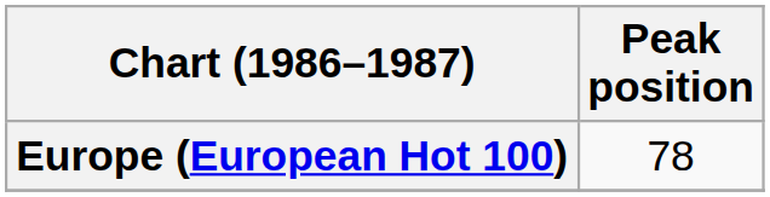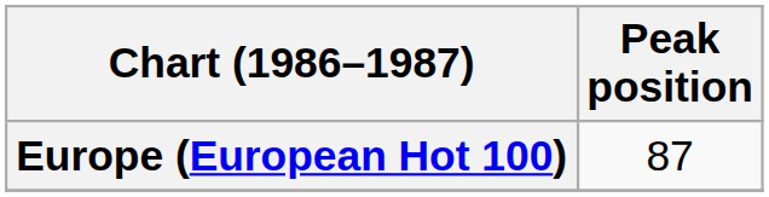Europe (European Hot 100) | Peak position: 78 -> 87
